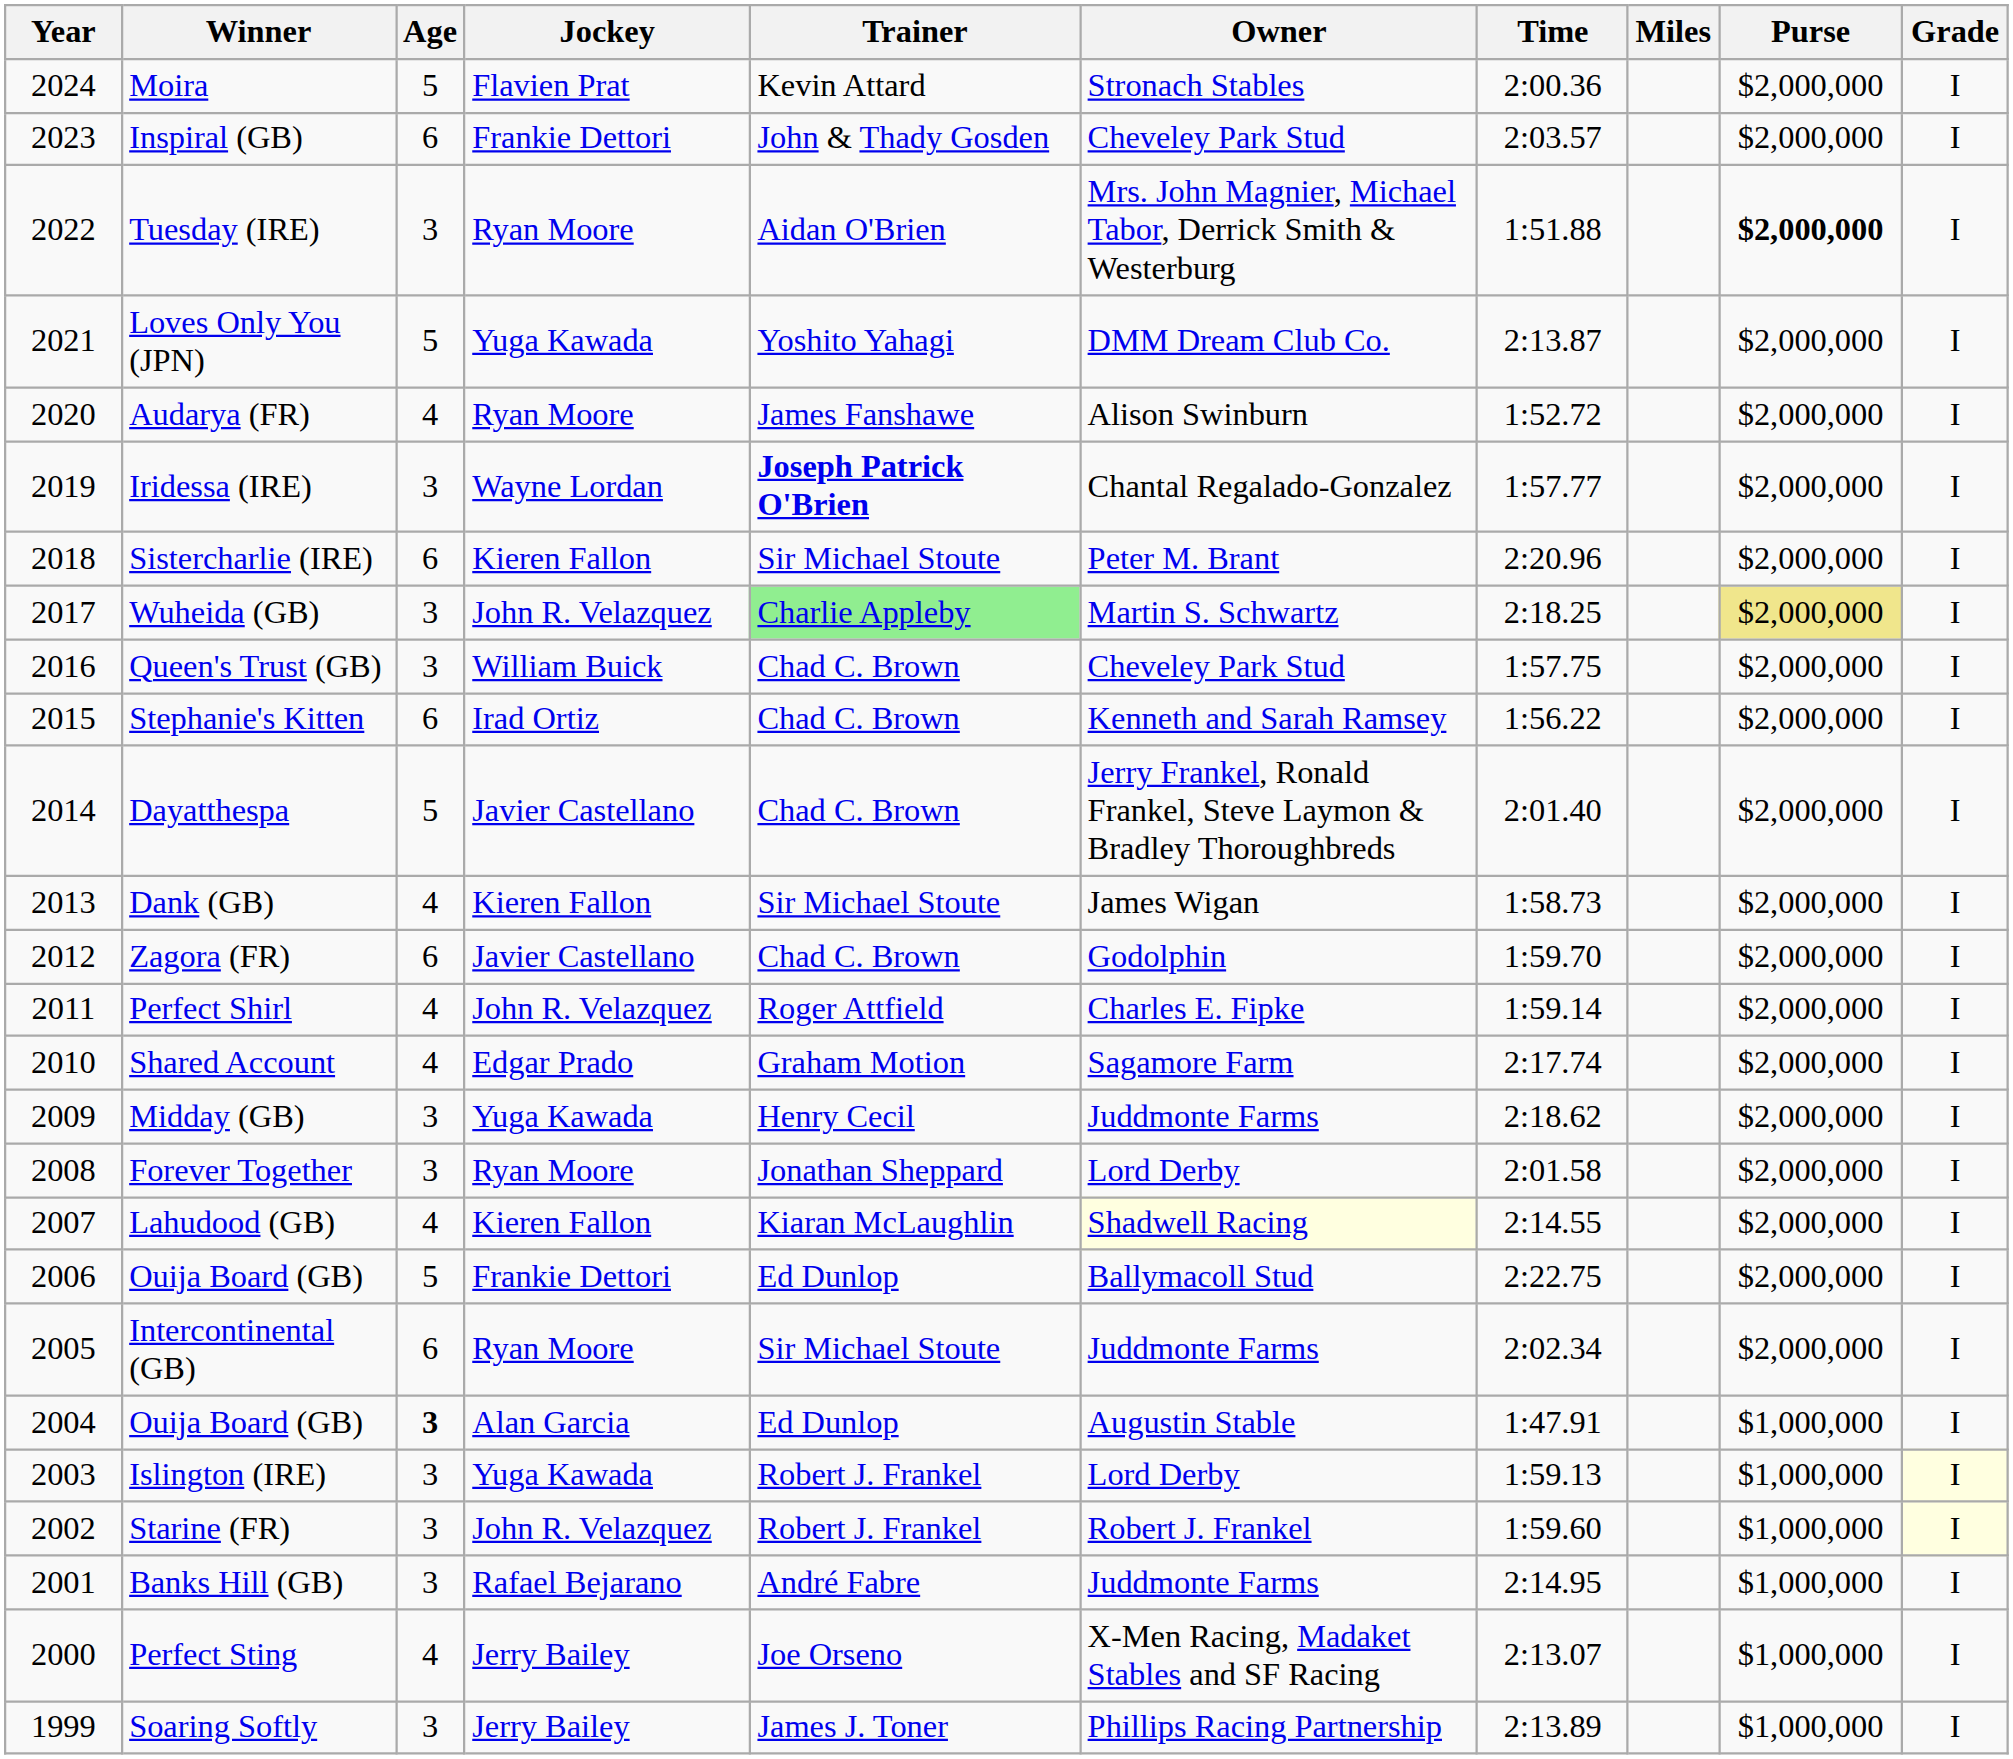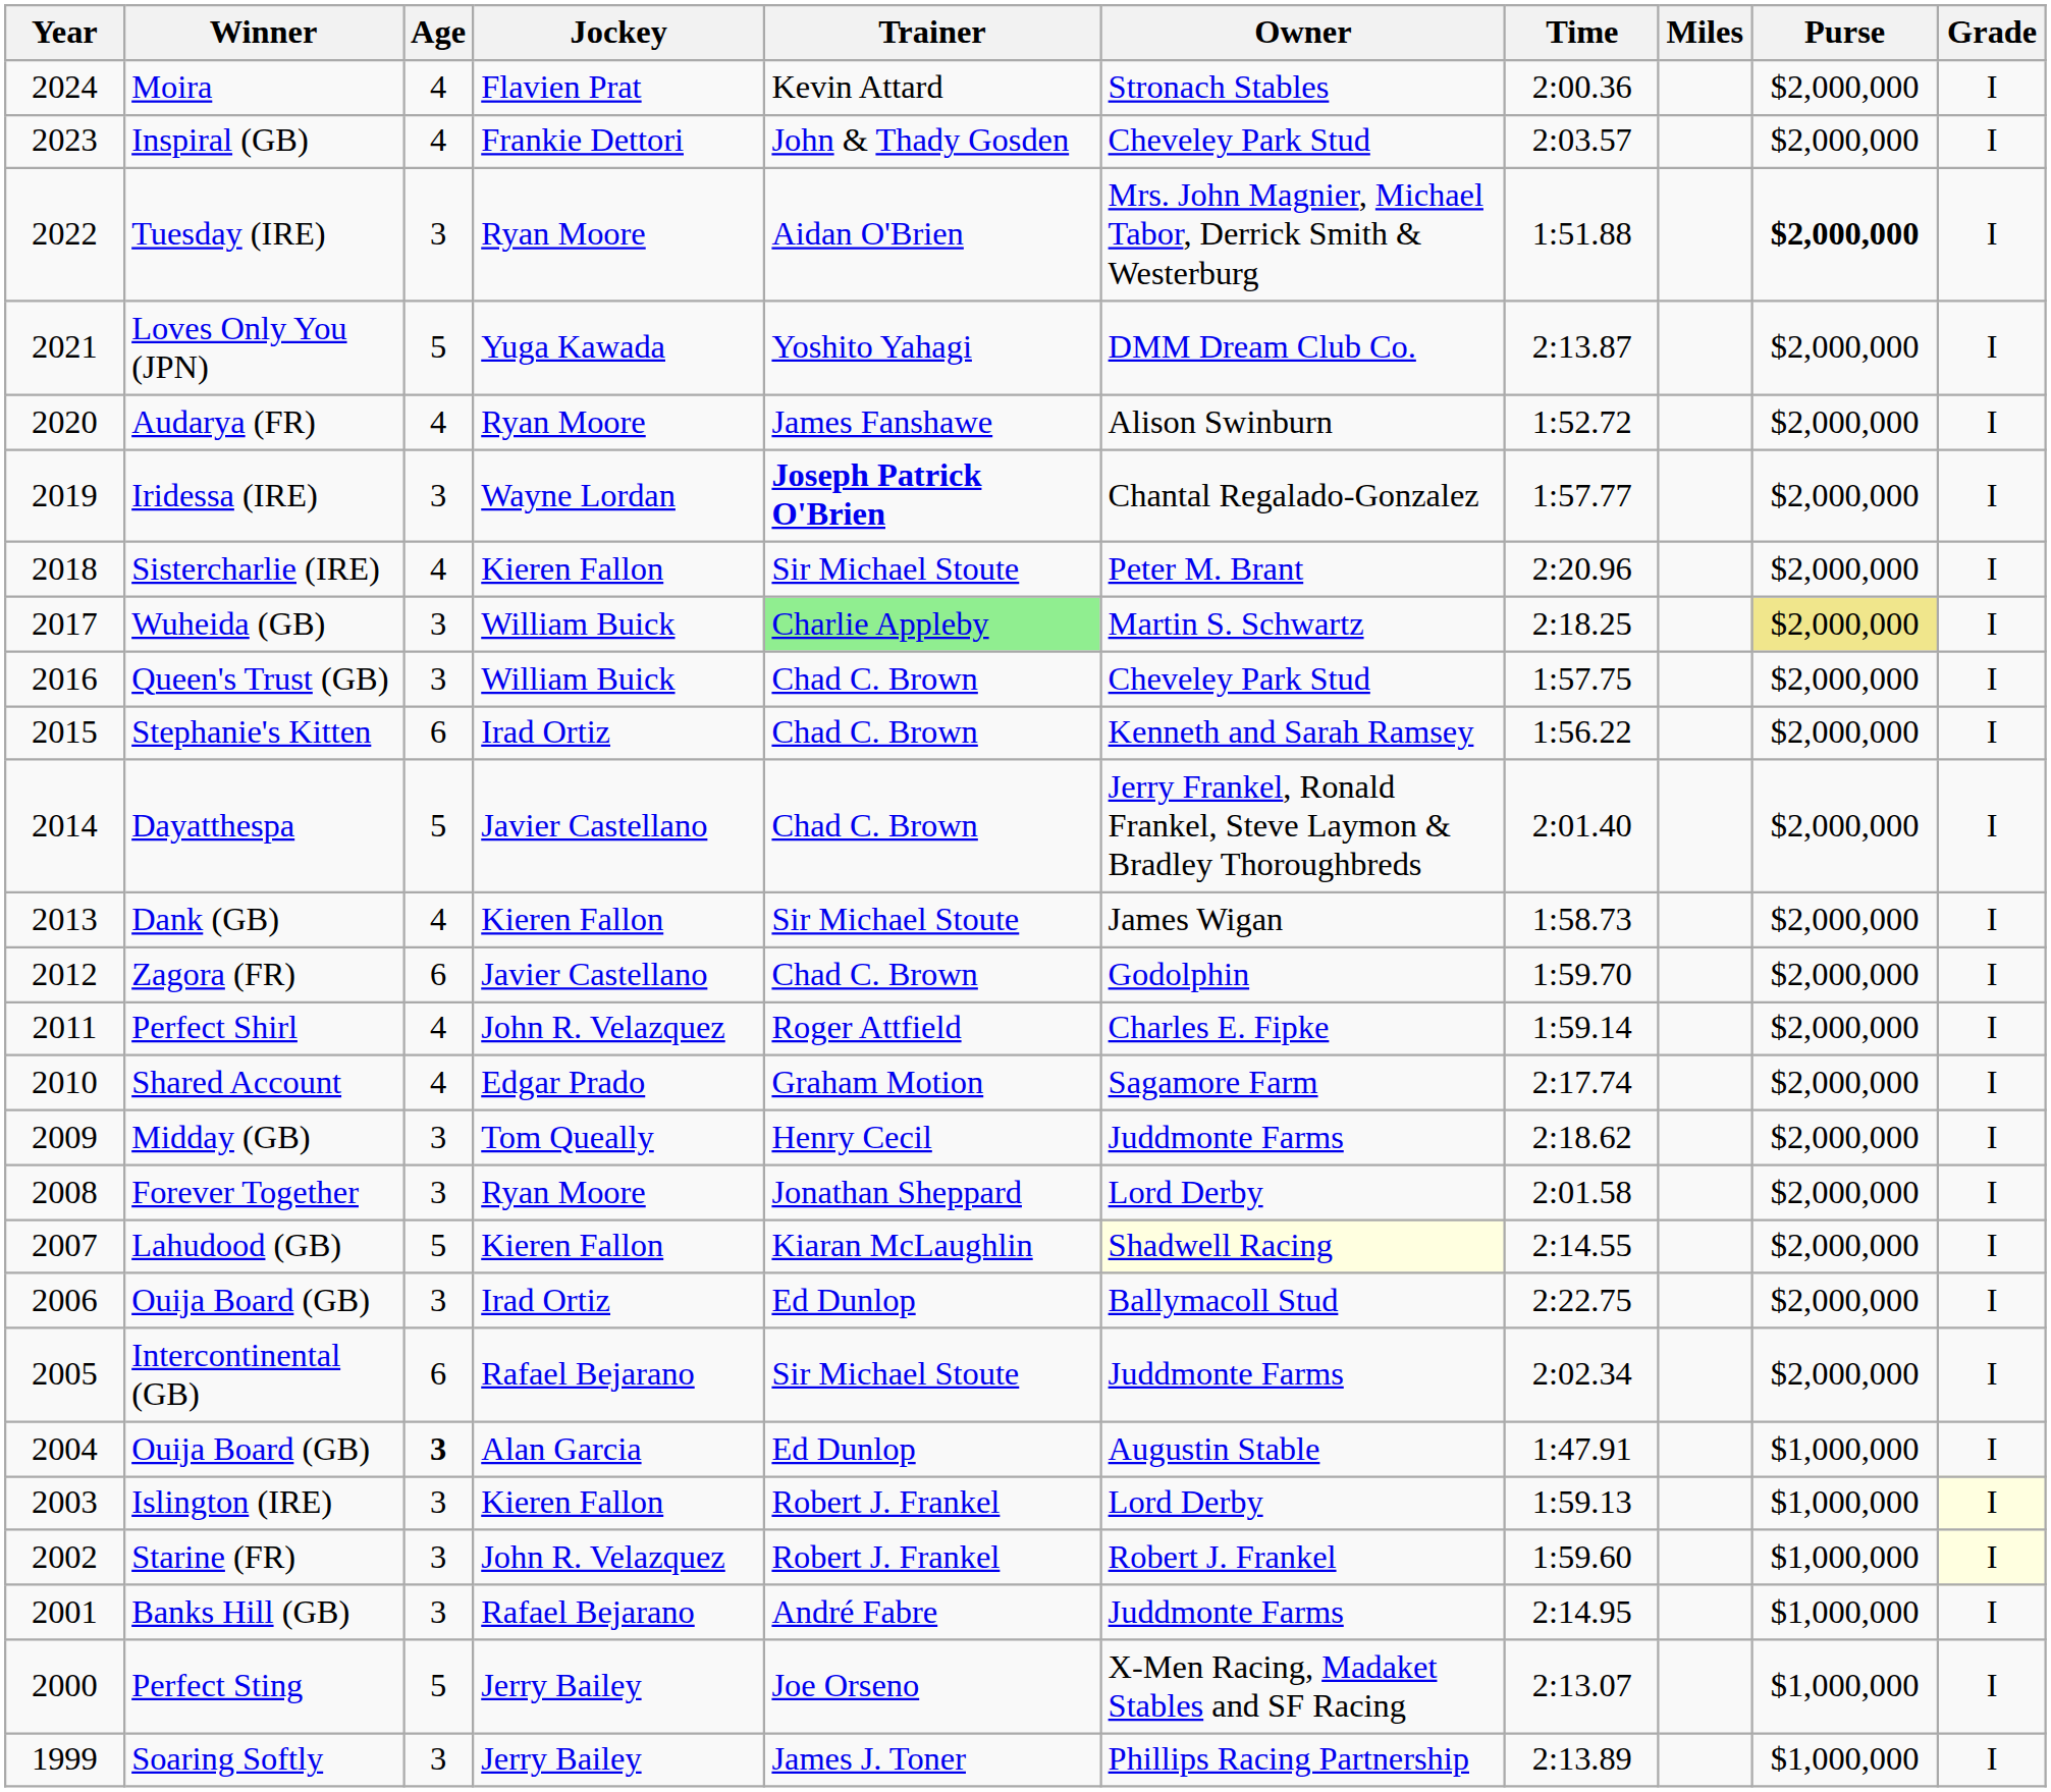Moira | Age: 5 -> 4
Inspiral (GB) | Age: 6 -> 4
Sistercharlie (IRE) | Age: 6 -> 4
Wuheida (GB) | Jockey: John R. Velazquez -> William Buick
Midday (GB) | Jockey: Yuga Kawada -> Tom Queally
Lahudood (GB) | Age: 4 -> 5
2006 / Ouija Board (GB) | Age: 5 -> 3
2006 / Ouija Board (GB) | Jockey: Frankie Dettori -> Irad Ortiz
Intercontinental (GB) | Jockey: Ryan Moore -> Rafael Bejarano
Islington (IRE) | Jockey: Yuga Kawada -> Kieren Fallon
Perfect Sting | Age: 4 -> 5
